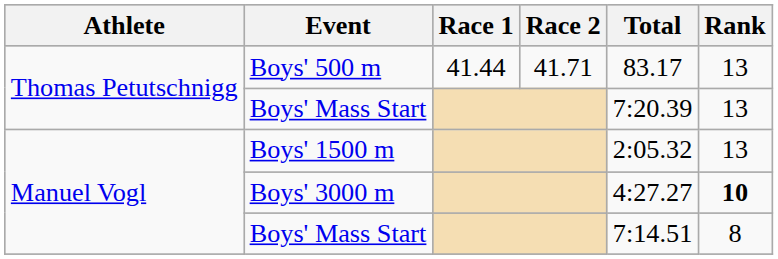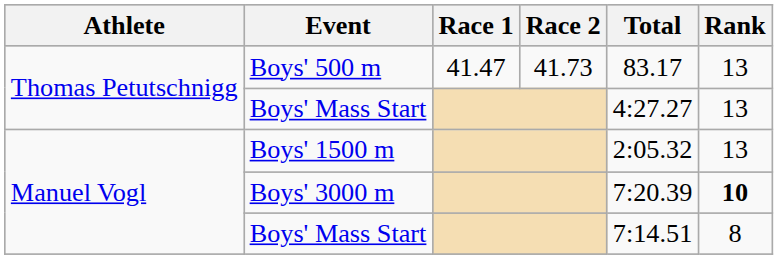Boys' 500 m | Race 1: 41.44 -> 41.47
Boys' 500 m | Race 2: 41.71 -> 41.73
Thomas Petutschnigg / Boys' Mass Start | Total: 7:20.39 -> 4:27.27
Boys' 3000 m | Total: 4:27.27 -> 7:20.39
